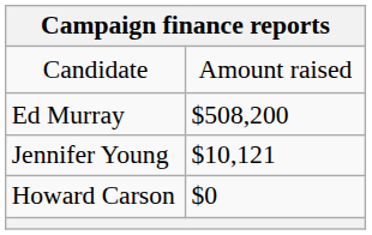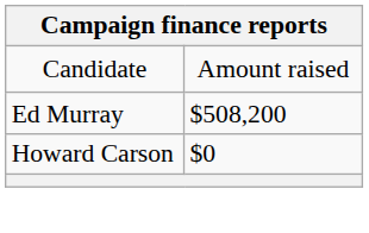- row: Jennifer Young | $10,121
